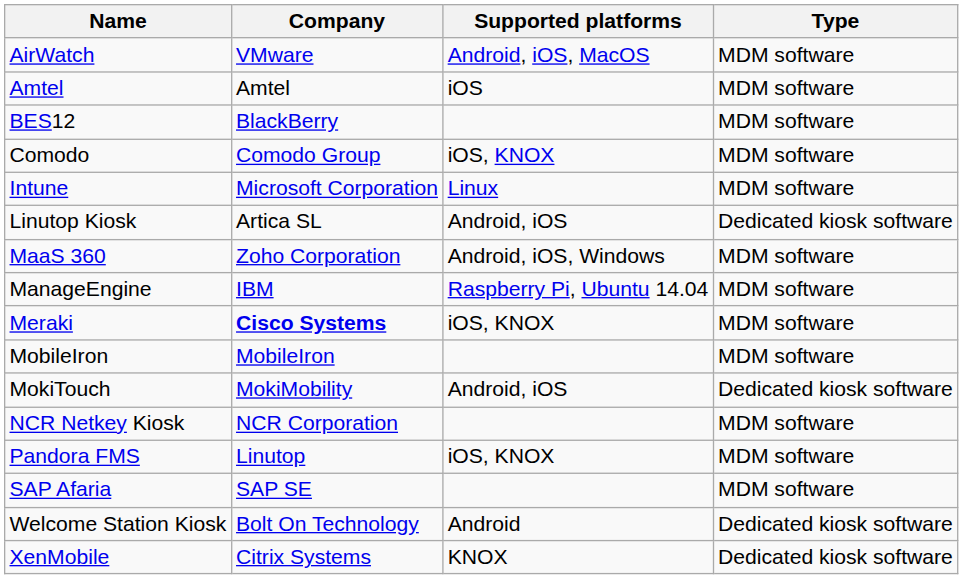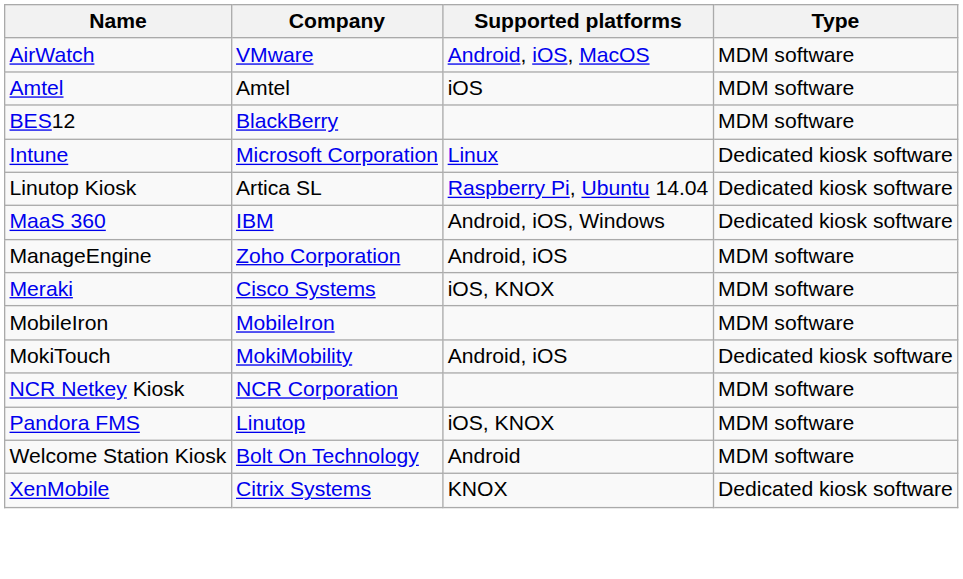- row: Comodo | Comodo Group | iOS, KNOX | MDM software
Intune | Type: MDM software -> Dedicated kiosk software
Linutop Kiosk | Supported platforms: Android, iOS -> Raspberry Pi, Ubuntu 14.04
MaaS 360 | Company: Zoho Corporation -> IBM
MaaS 360 | Type: MDM software -> Dedicated kiosk software
ManageEngine | Company: IBM -> Zoho Corporation
ManageEngine | Supported platforms: Raspberry Pi, Ubuntu 14.04 -> Android, iOS
Meraki | Company: bold -> normal
- row: SAP Afaria | SAP SE | MDM software
Welcome Station Kiosk | Type: Dedicated kiosk software -> MDM software
